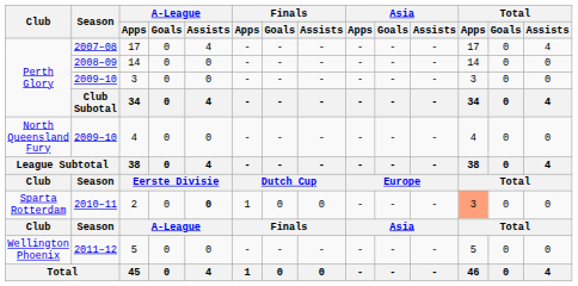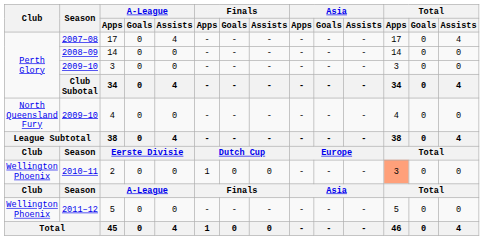2 | Club: Sparta Rotterdam -> Wellington Phoenix
2 | A-League / Assists: bold -> normal
